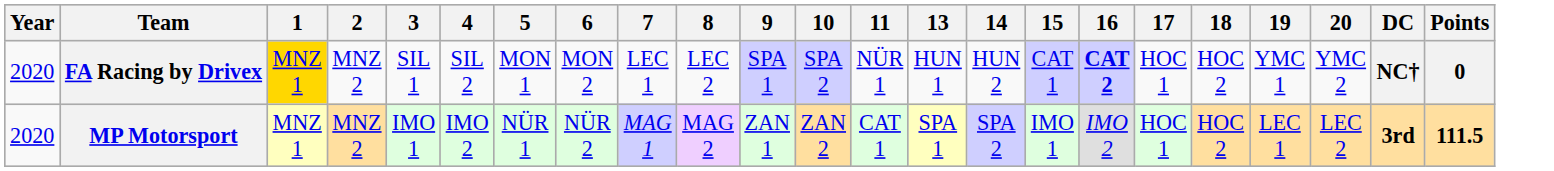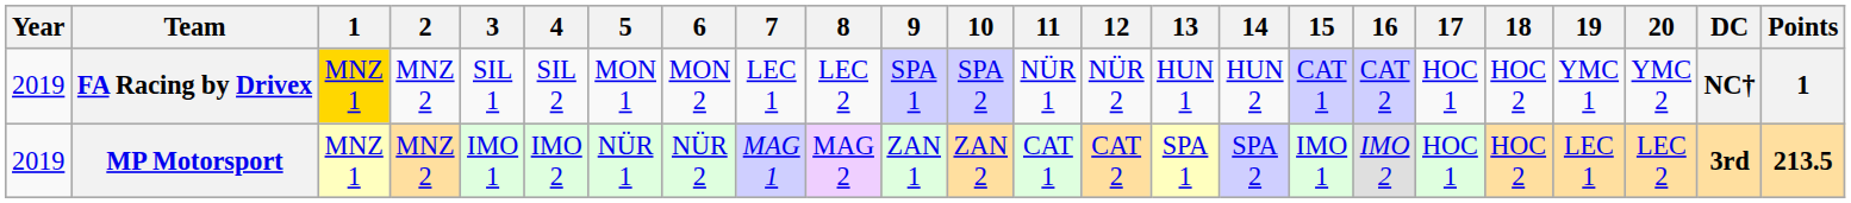+ column: 12 | NÜR 2 | CAT 2
FA Racing by Drivex | Year: 2020 -> 2019
FA Racing by Drivex | 16: bold -> normal
FA Racing by Drivex | Points: 0 -> 1
MP Motorsport | Year: 2020 -> 2019
MP Motorsport | Points: 111.5 -> 213.5
